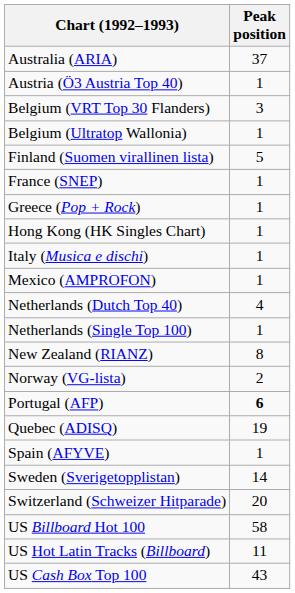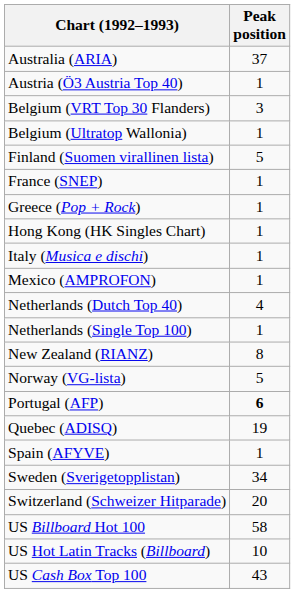Norway (VG-lista) | Peak position: 2 -> 5
Sweden (Sverigetopplistan) | Peak position: 14 -> 34
US Hot Latin Tracks (Billboard) | Peak position: 11 -> 10
